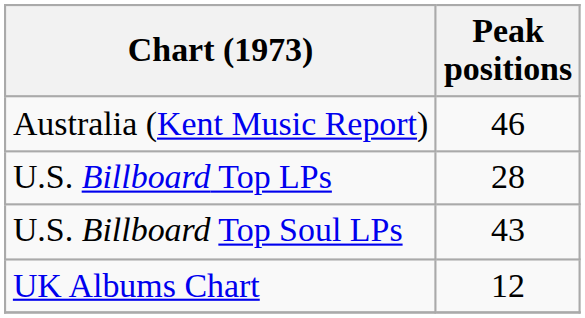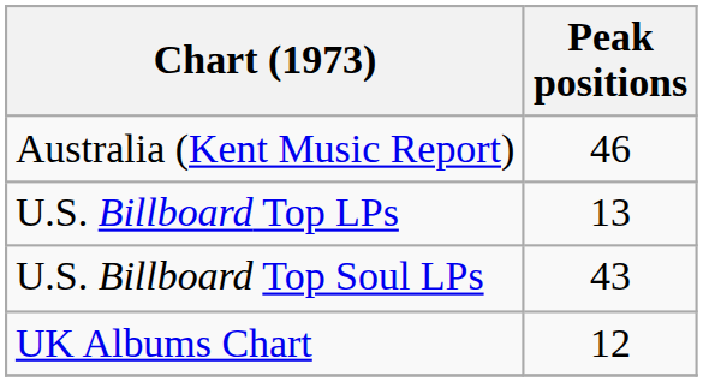U.S. Billboard Top LPs | Peak positions: 28 -> 13
